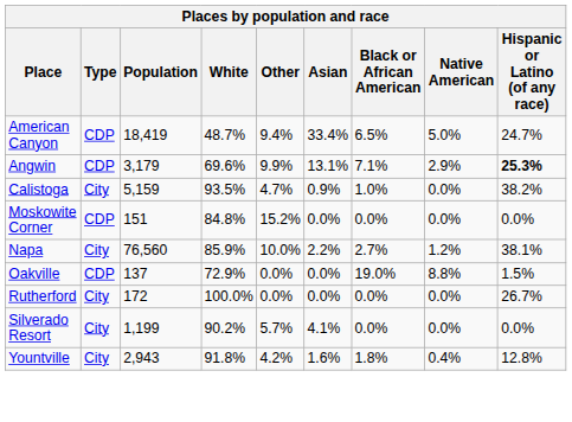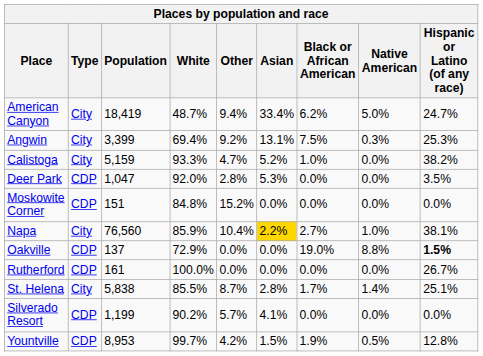American Canyon | Type: CDP -> City
American Canyon | Black or African American: 6.5% -> 6.2%
Angwin | Type: CDP -> City
Angwin | Population: 3,179 -> 3,399
Angwin | White: 69.6% -> 69.4%
Angwin | Other: 9.9% -> 9.2%
Angwin | Black or African American: 7.1% -> 7.5%
Angwin | Native American: 2.9% -> 0.3%
Angwin | Hispanic or Latino (of any race): bold -> normal
Calistoga | White: 93.5% -> 93.3%
Calistoga | Asian: 0.9% -> 5.2%
+ row: Deer Park | CDP | 1,047 | 92.0% | 2.8% | 5.3% | 0.0% | 0.0% | 3.5%
Napa | Other: 10.0% -> 10.4%
Napa | Asian: no background -> gold background
Napa | Native American: 1.2% -> 1.0%
Oakville | Hispanic or Latino (of any race): normal -> bold
Rutherford | Type: City -> CDP
Rutherford | Population: 172 -> 161
+ row: St. Helena | City | 5,838 | 85.5% | 8.7% | 2.8% | 1.7% | 1.4% | 25.1%
Silverado Resort | Type: City -> CDP
Yountville | Type: City -> CDP
Yountville | Population: 2,943 -> 8,953
Yountville | White: 91.8% -> 99.7%
Yountville | Asian: 1.6% -> 1.5%
Yountville | Black or African American: 1.8% -> 1.9%
Yountville | Native American: 0.4% -> 0.5%
